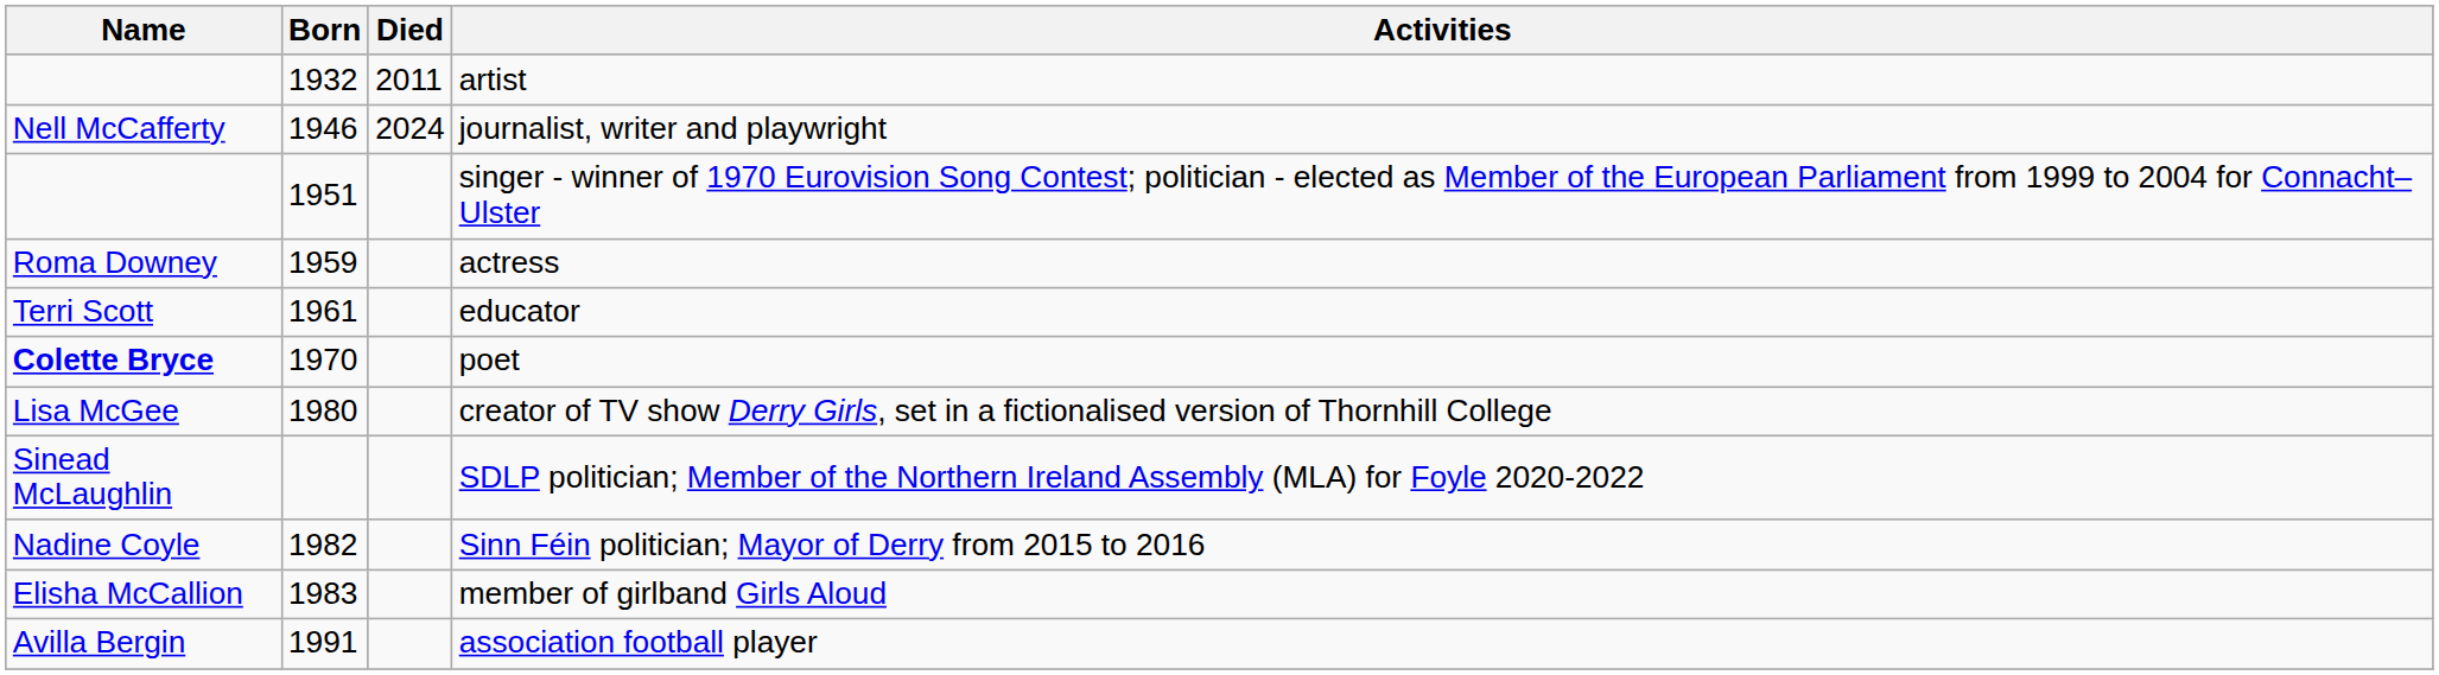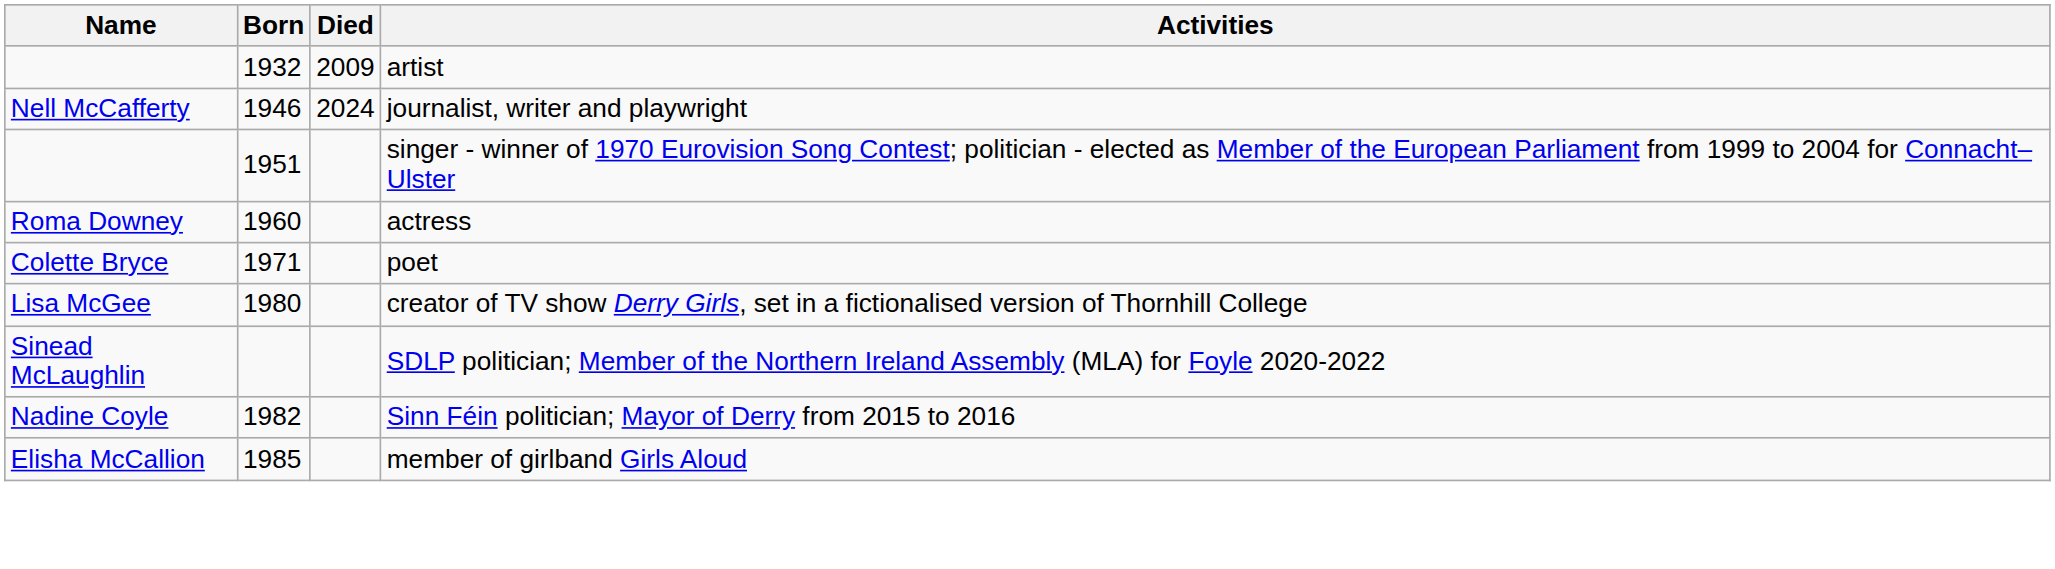artist | Died: 2011 -> 2009
actress | Born: 1959 -> 1960
- row: Terri Scott | 1961 | educator
poet | Name: bold -> normal
poet | Born: 1970 -> 1971
member of girlband Girls Aloud | Born: 1983 -> 1985
- row: Avilla Bergin | 1991 | association football player
